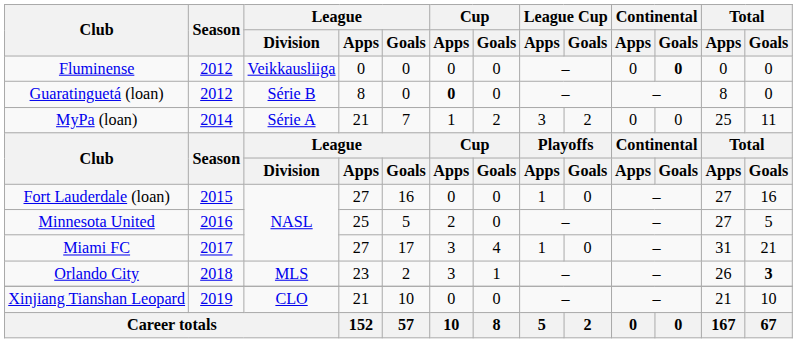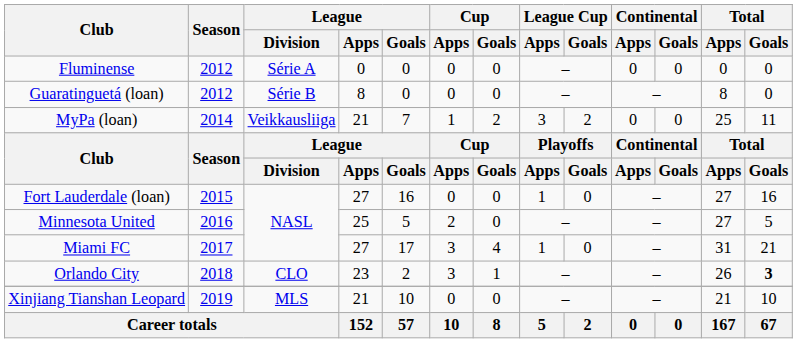Fluminense | League / Division: Veikkausliiga -> Série A
Fluminense | Continental / Goals: bold -> normal
Guaratinguetá (loan) | Cup / Apps: bold -> normal
MyPa (loan) | League / Division: Série A -> Veikkausliiga
Orlando City | League / Division: MLS -> CLO
Xinjiang Tianshan Leopard | League / Division: CLO -> MLS
